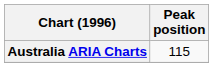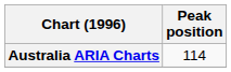Australia ARIA Charts | Peak position: 115 -> 114
